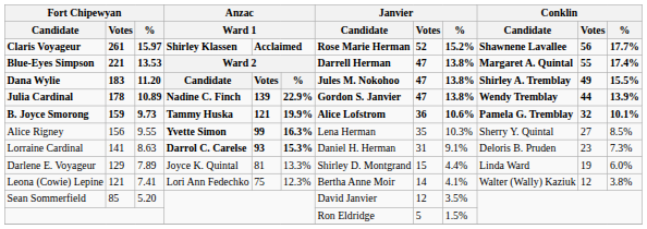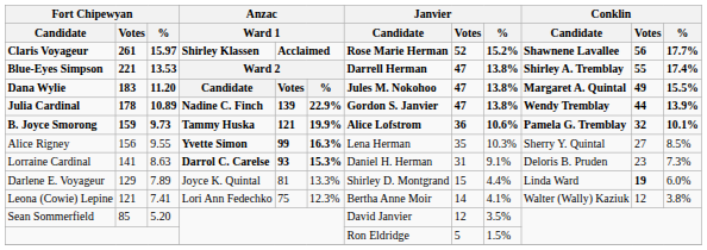Blue-Eyes Simpson | Conklin / Candidate: Margaret A. Quintal -> Shirley A. Tremblay
Dana Wylie | Conklin / Candidate: Shirley A. Tremblay -> Margaret A. Quintal
Darlene E. Voyageur | Conklin / Votes: normal -> bold
